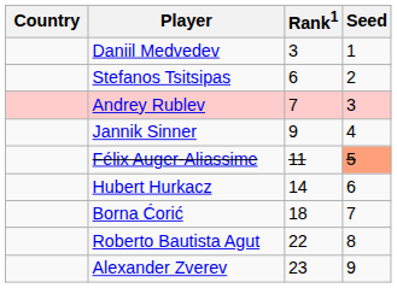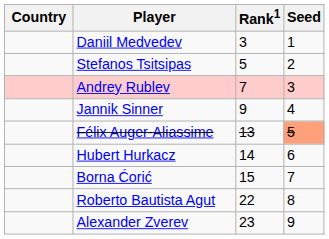Stefanos Tsitsipas | Rank1: 6 -> 5
Félix Auger-Aliassime | Rank1: 11 -> 13
Borna Ćorić | Rank1: 18 -> 15
